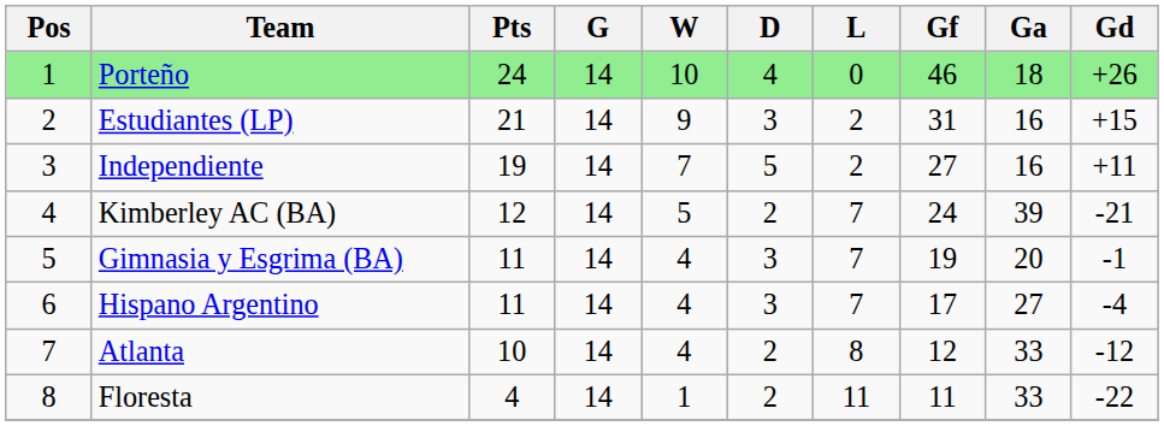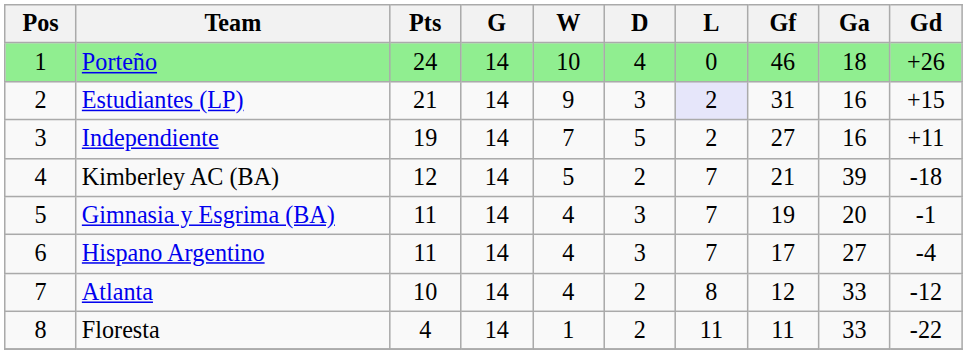Estudiantes (LP) | L: no background -> lavender background
Kimberley AC (BA) | Gf: 24 -> 21
Kimberley AC (BA) | Gd: -21 -> -18
